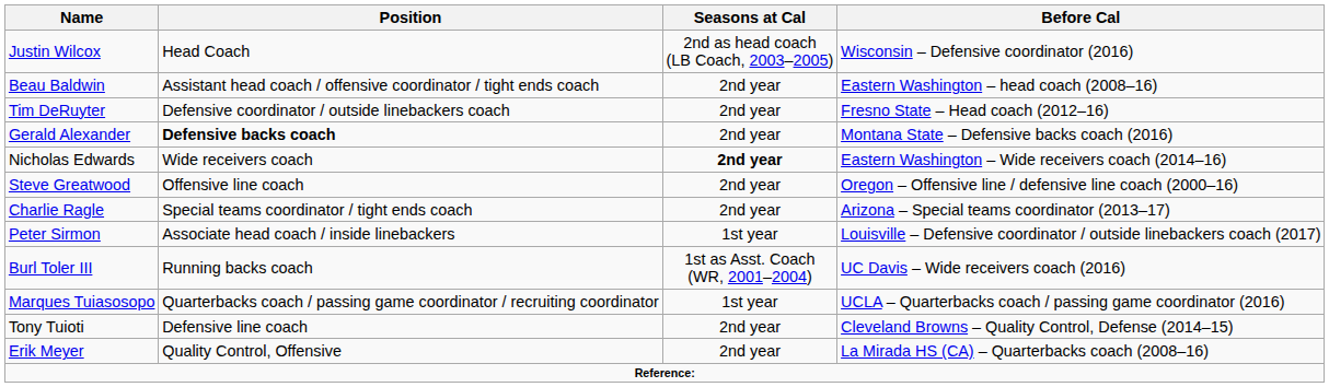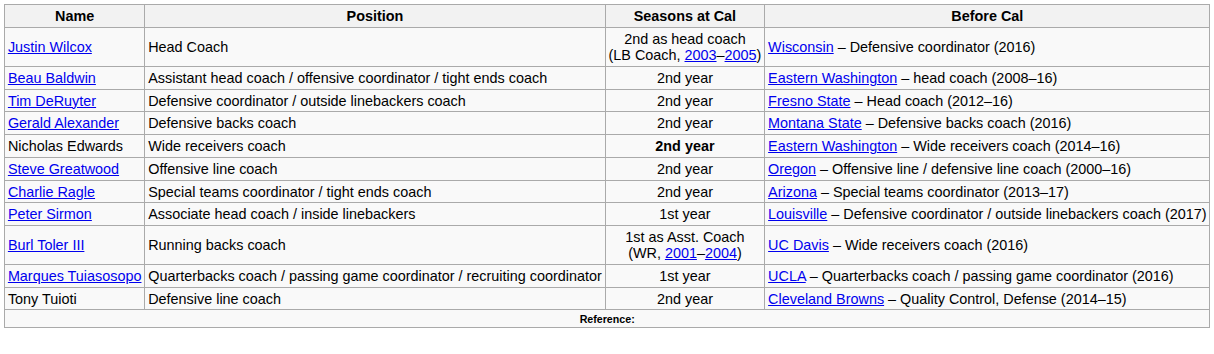Gerald Alexander | Position: bold -> normal
- row: Erik Meyer | Quality Control, Offensive | 2nd year | La Mirada HS (CA) – Quarterbacks coach (2008–16)
